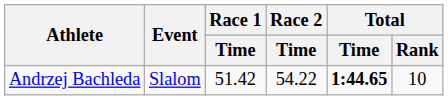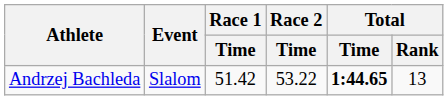Andrzej Bachleda | Race 2 / Time: 54.22 -> 53.22
Andrzej Bachleda | Total / Rank: 10 -> 13
